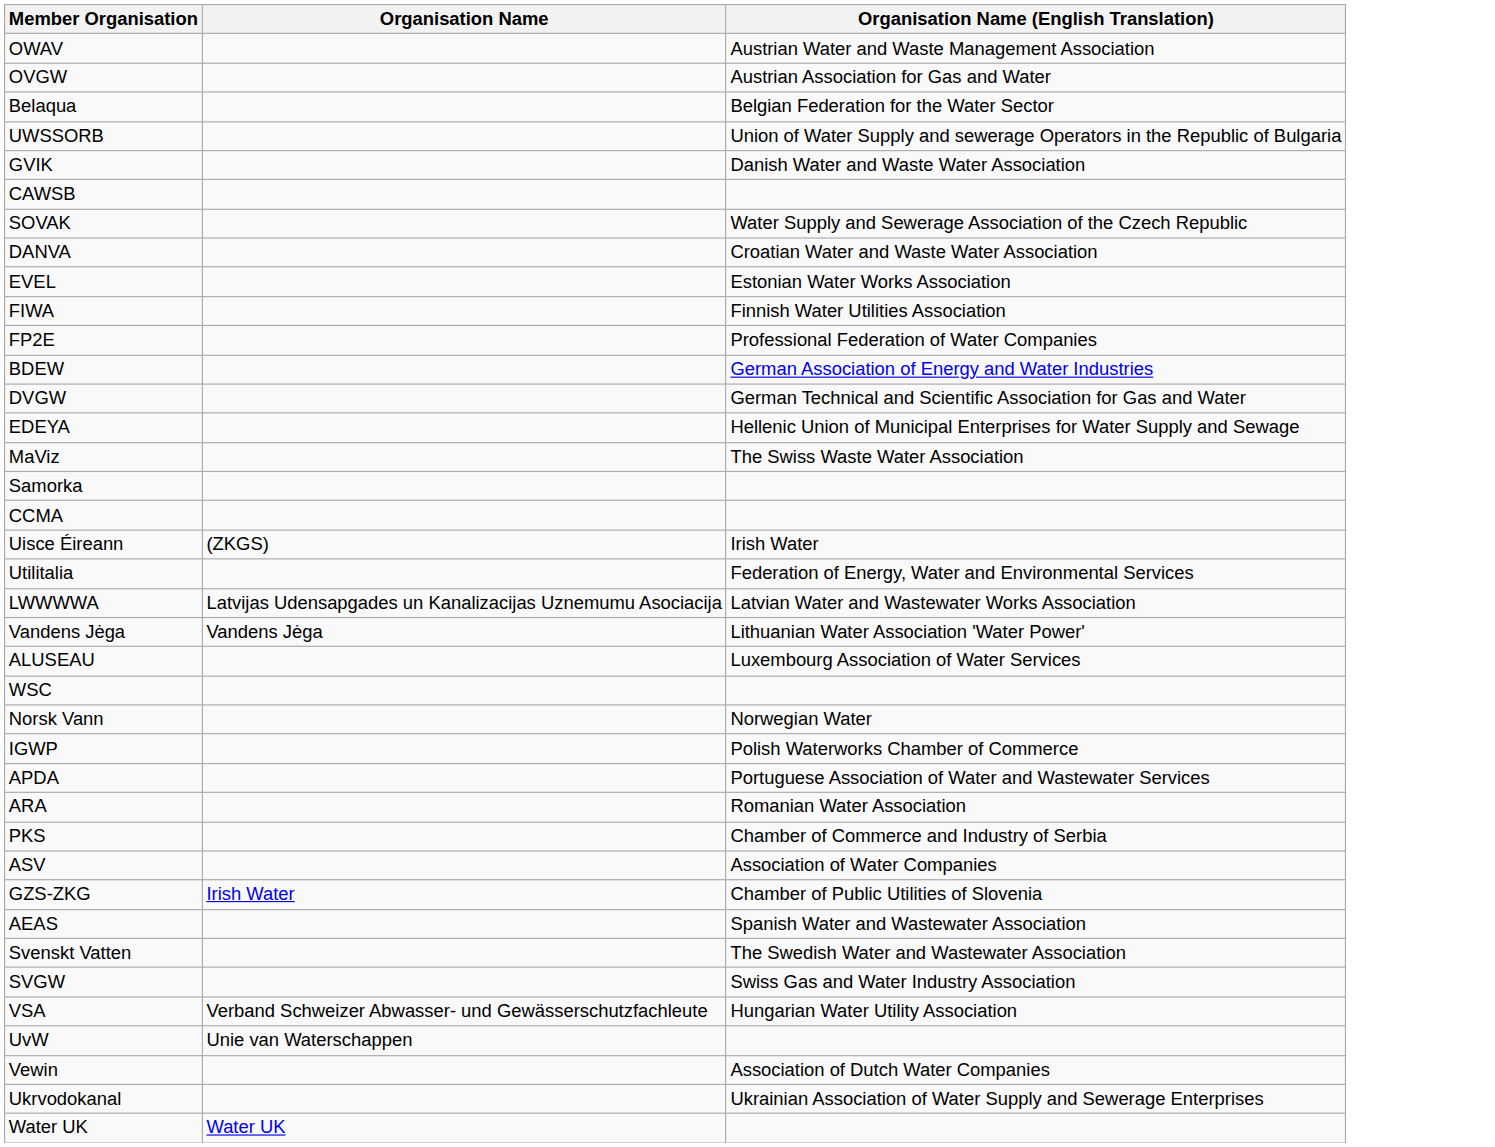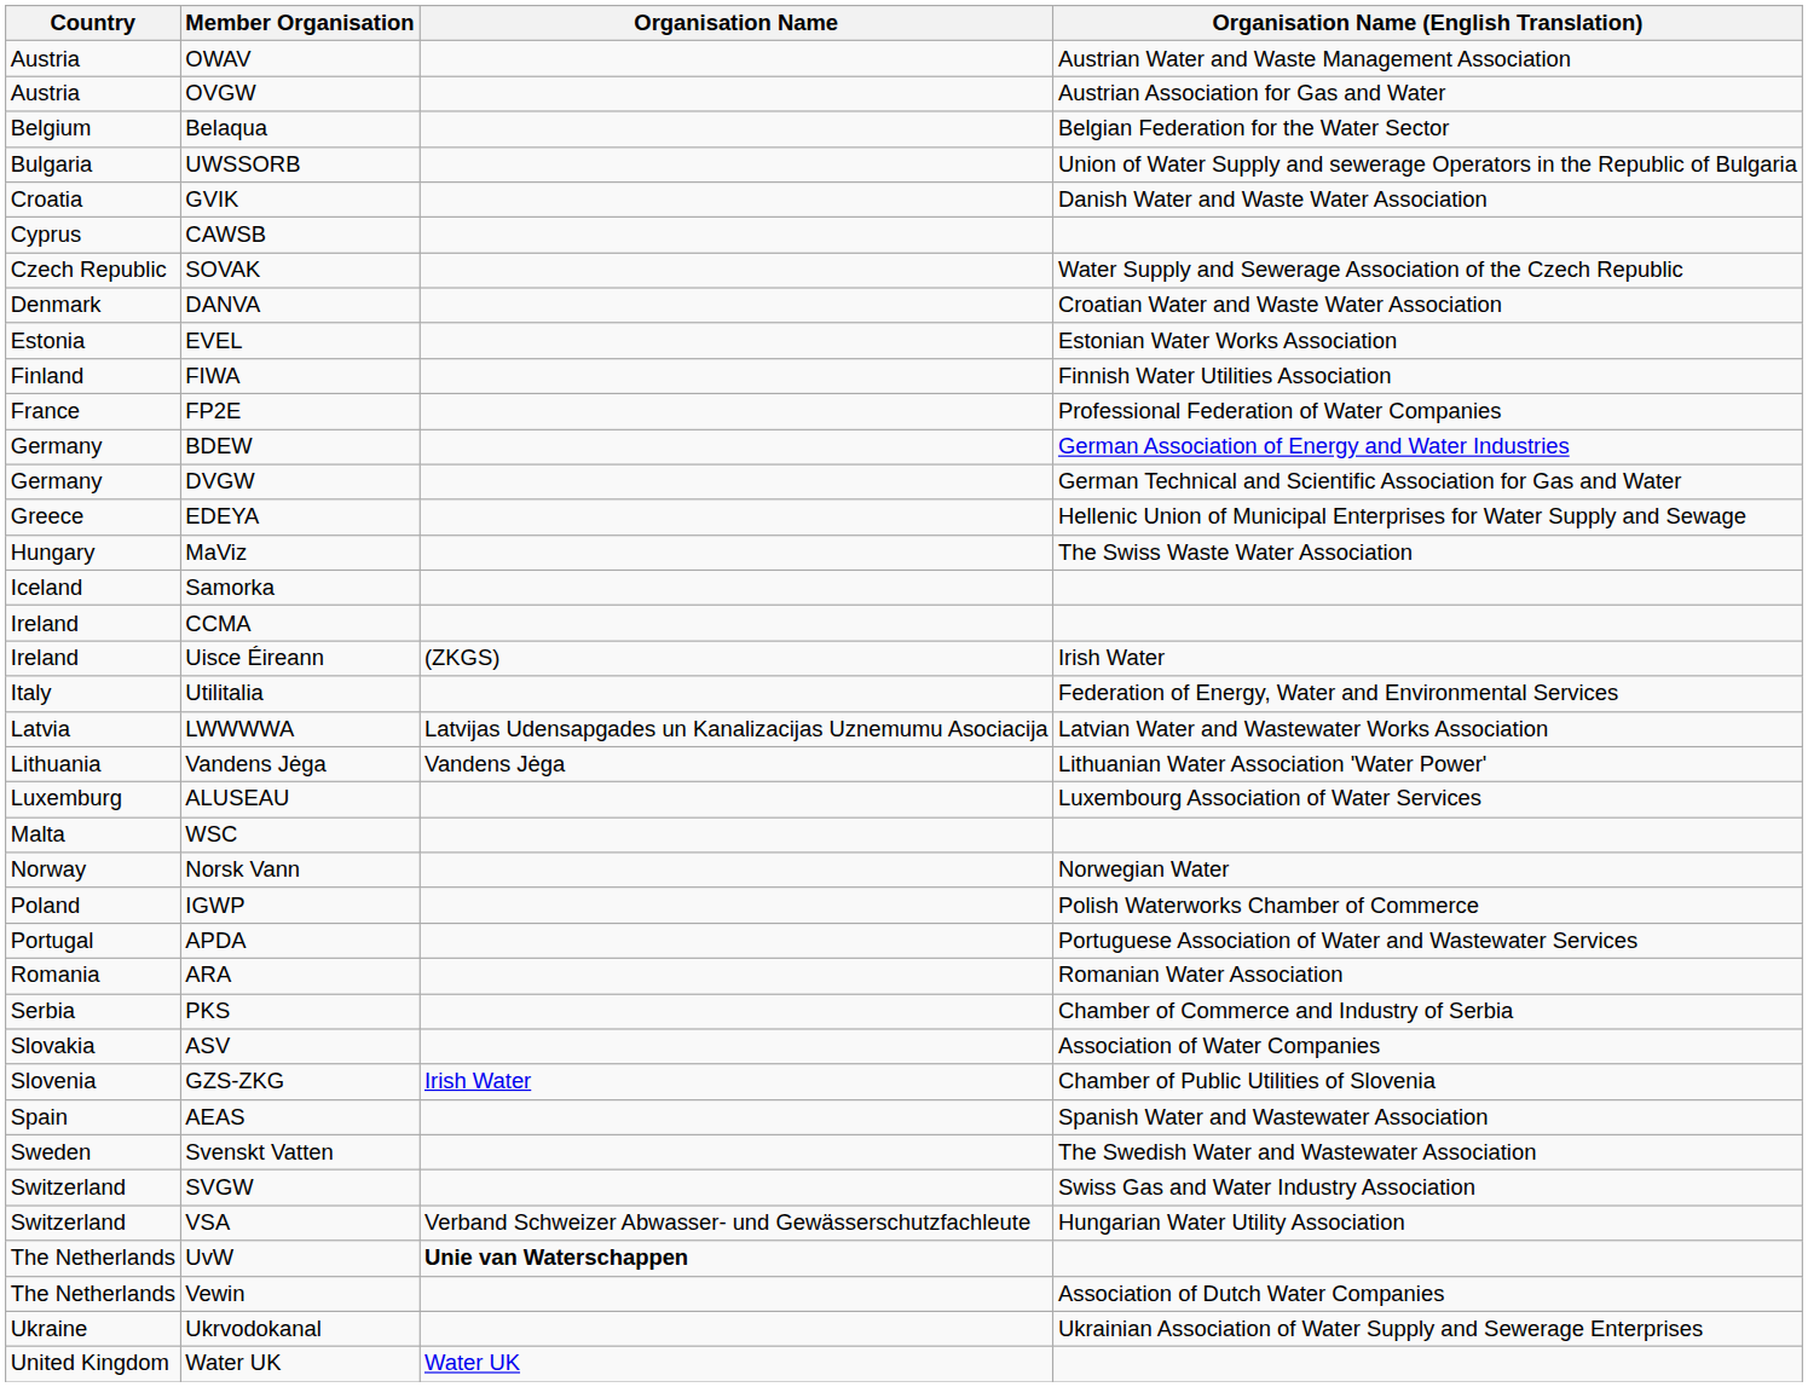+ column: Country | Austria | Austria | Belgium | Bulgaria | Croatia | Cyprus | Czech Republic | Denmark | Estonia | Finland | France | Germany | Germany | Greece | Hungary | Iceland | Ireland | Ireland | Italy | Latvia | Lithuania | Luxemburg | Malta | Norway | Poland | Portugal | Romania | Serbia | Slovakia | Slovenia | Spain | Sweden | Switzerland | Switzerland | The Netherlands | The Netherlands | Ukraine | United Kingdom
UvW | Organisation Name: normal -> bold
